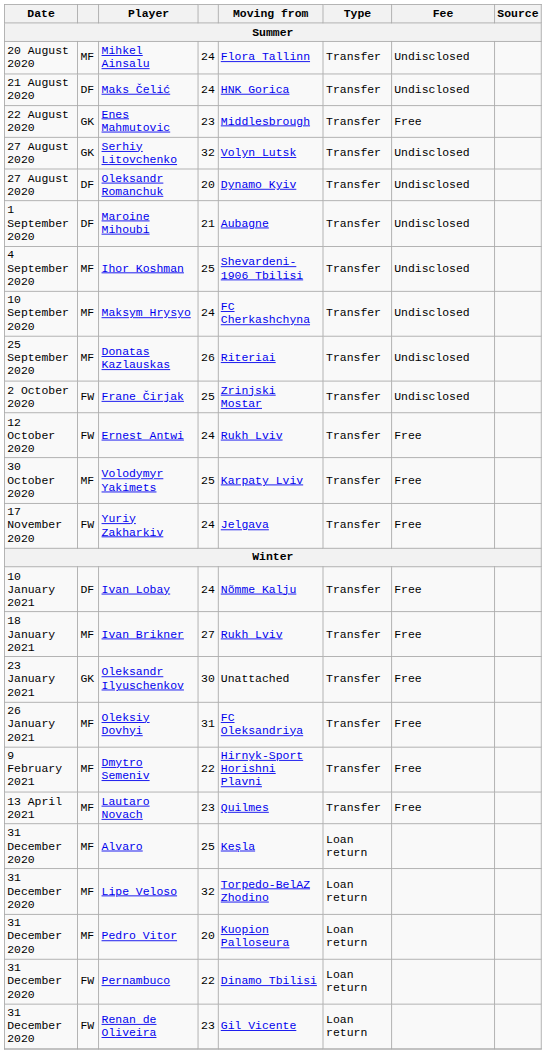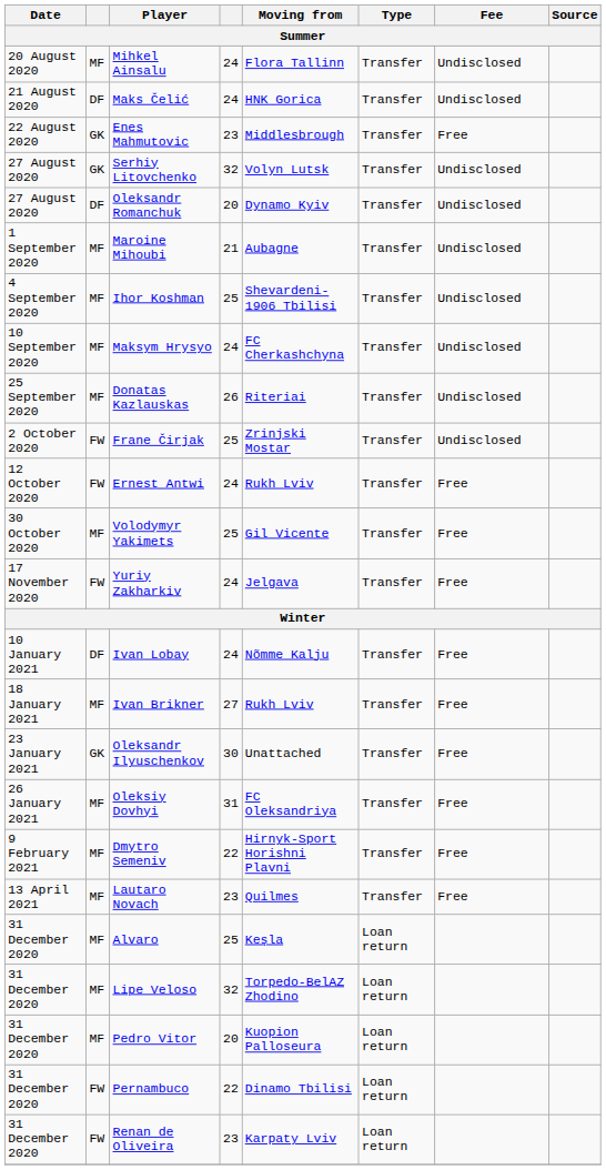Maroine Mihoubi | column 2: DF -> MF
Volodymyr Yakimets | Moving from: Karpaty Lviv -> Gil Vicente
Renan de Oliveira | Moving from: Gil Vicente -> Karpaty Lviv
